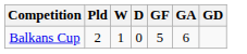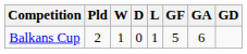+ column: L | 1
